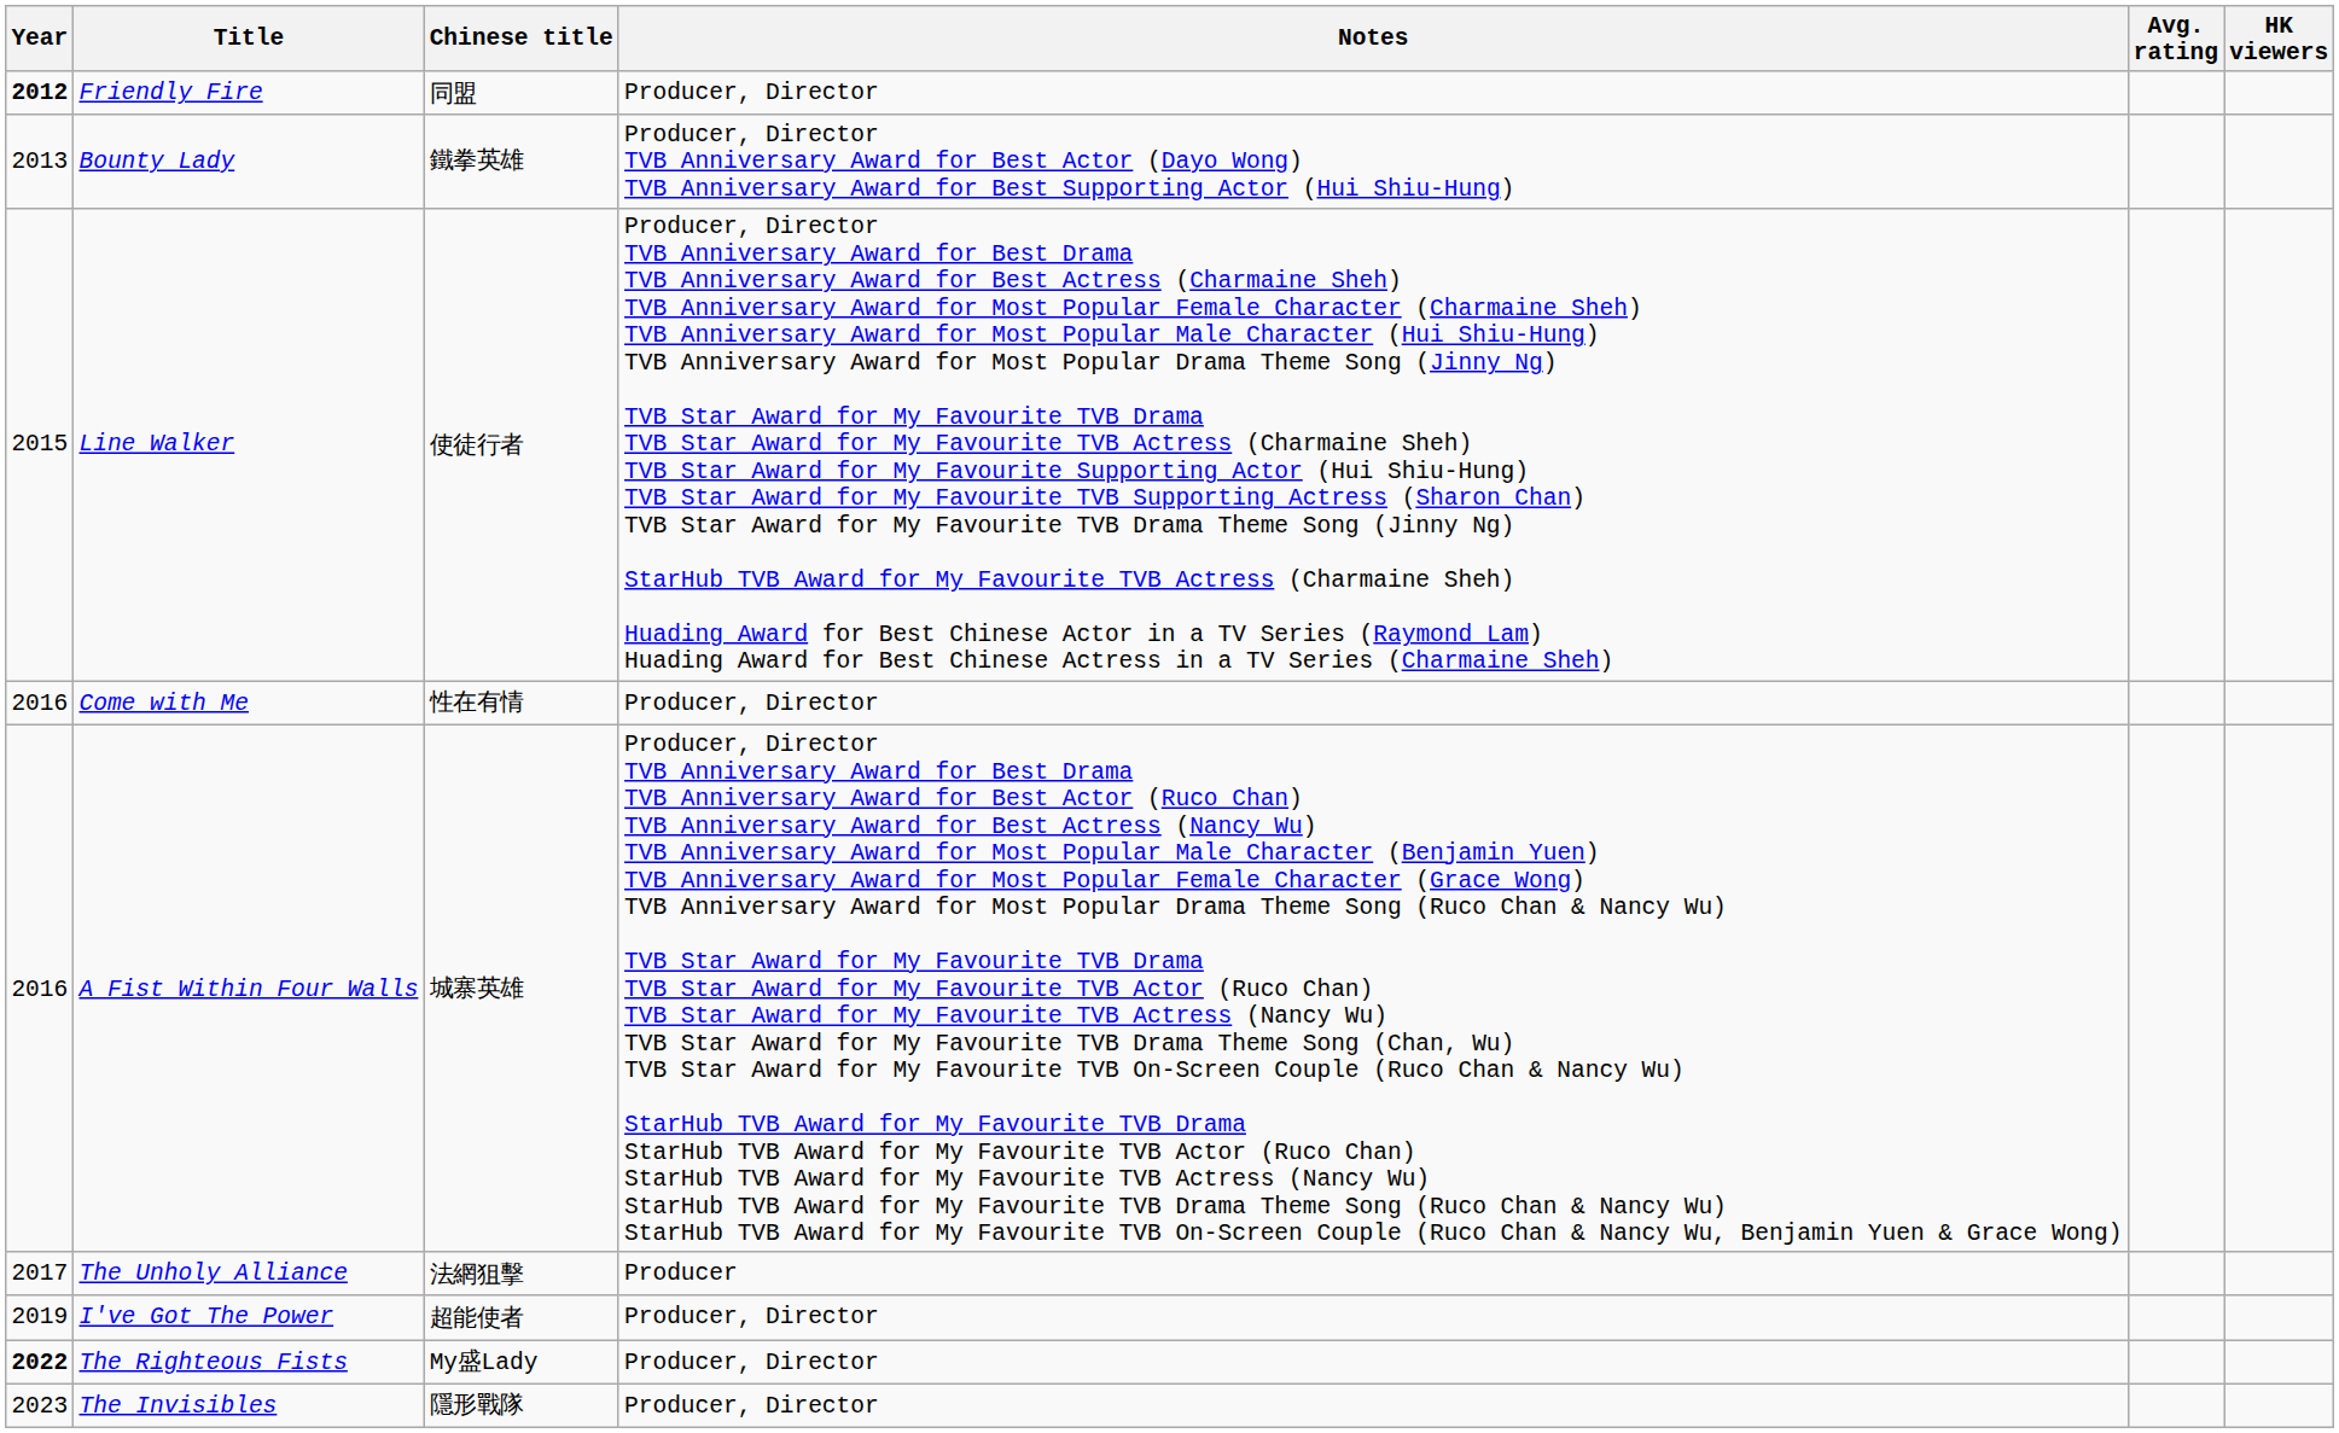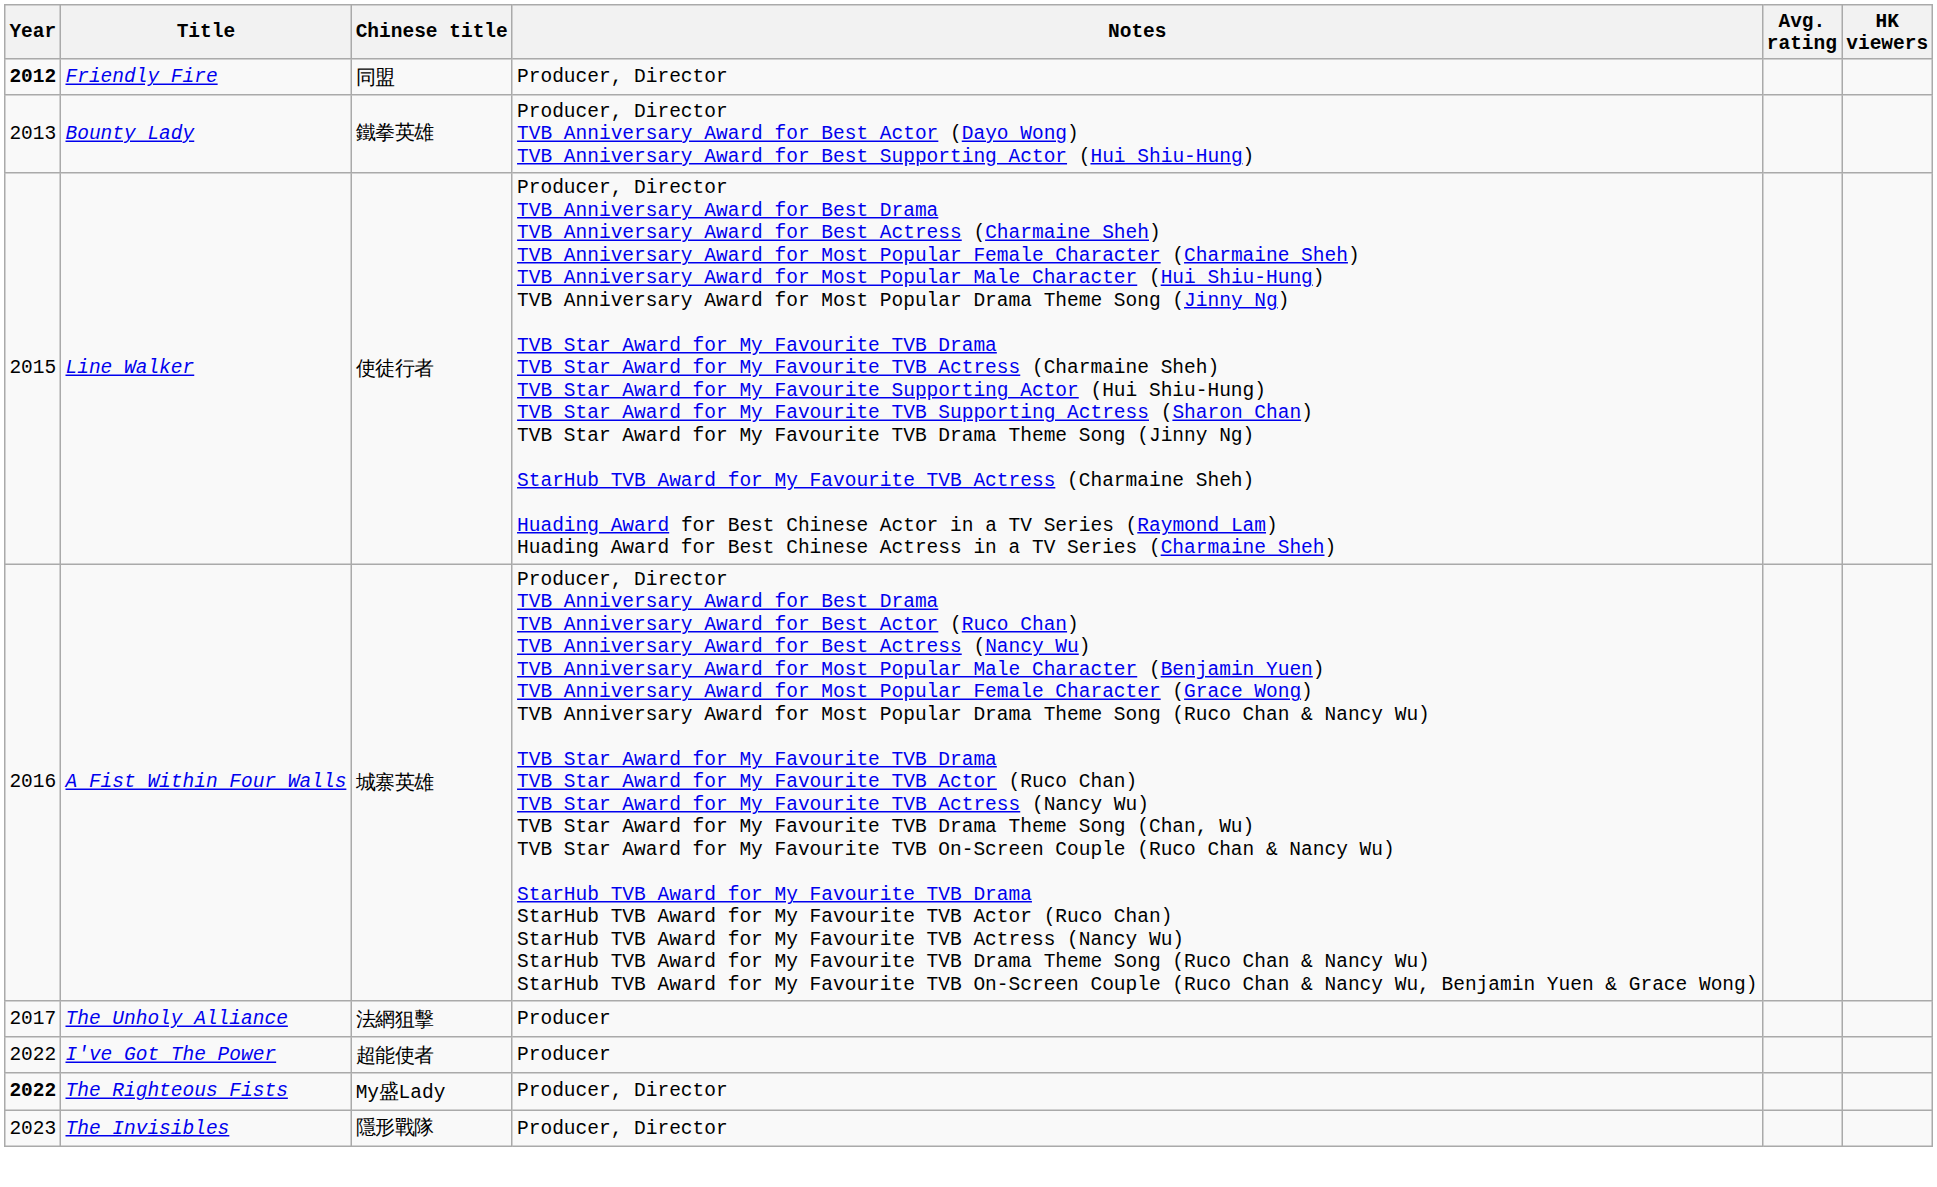- row: 2016 | Come with Me | 性在有情 | Producer, Director
I've Got The Power | Year: 2019 -> 2022
I've Got The Power | Notes: Producer, Director -> Producer
